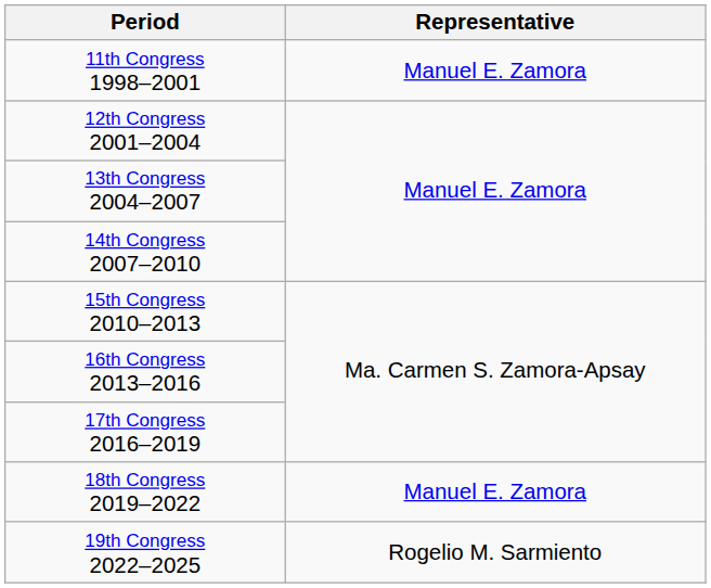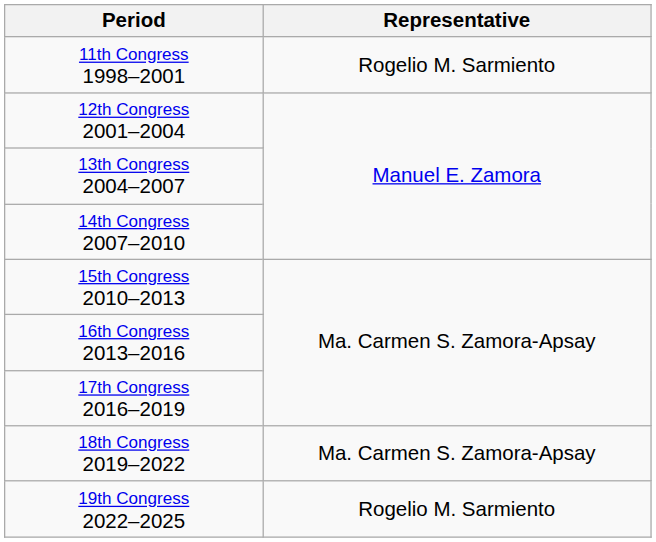11th Congress 1998–2001 | Representative: Manuel E. Zamora -> Rogelio M. Sarmiento
18th Congress 2019–2022 | Representative: Manuel E. Zamora -> Ma. Carmen S. Zamora-Apsay
